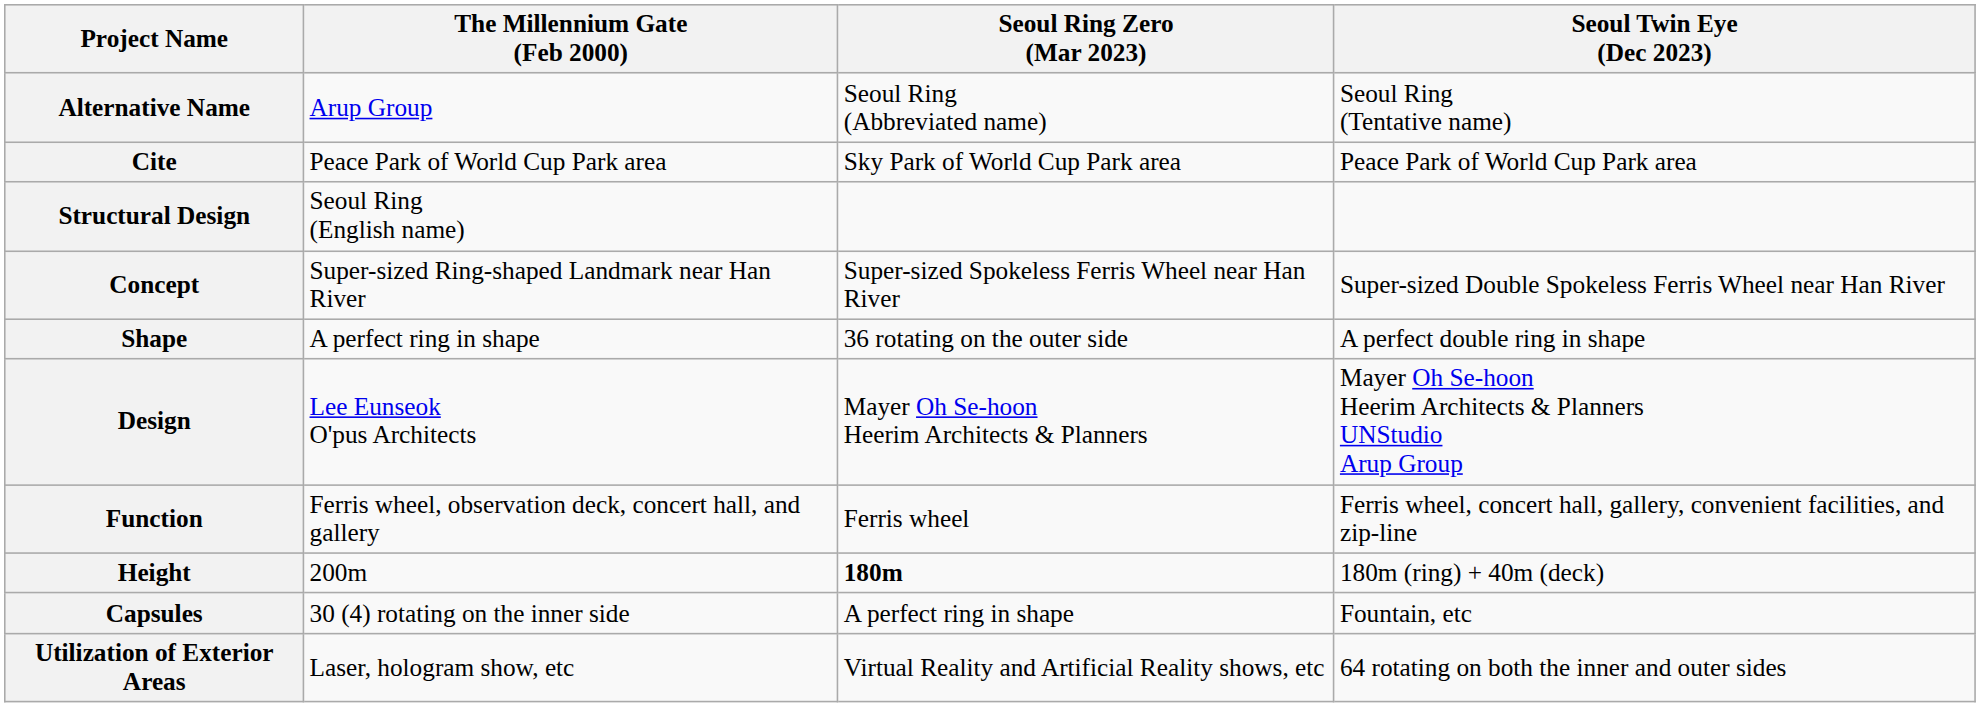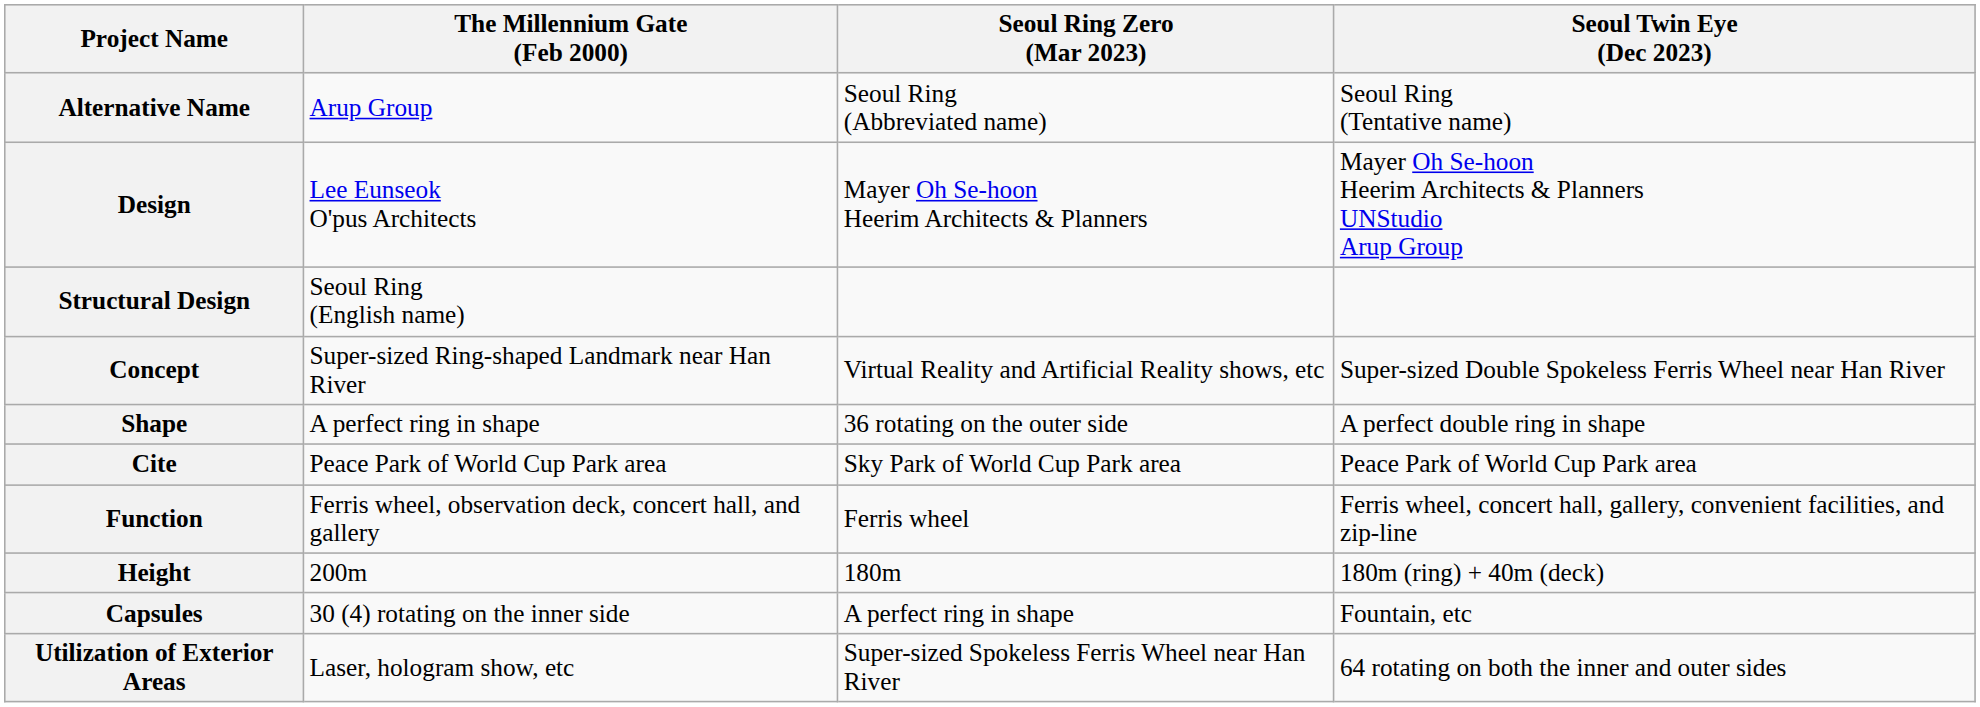rows swapped: Design <-> Cite
Concept | Seoul Ring Zero (Mar 2023): Super-sized Spokeless Ferris Wheel near Han River -> Virtual Reality and Artificial Reality shows, etc
Height | Seoul Ring Zero (Mar 2023): bold -> normal
Utilization of Exterior Areas | Seoul Ring Zero (Mar 2023): Virtual Reality and Artificial Reality shows, etc -> Super-sized Spokeless Ferris Wheel near Han River
